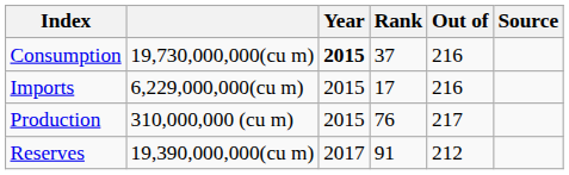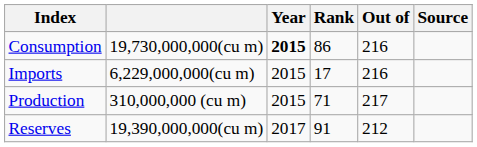Consumption | Rank: 37 -> 86
Production | Rank: 76 -> 71
